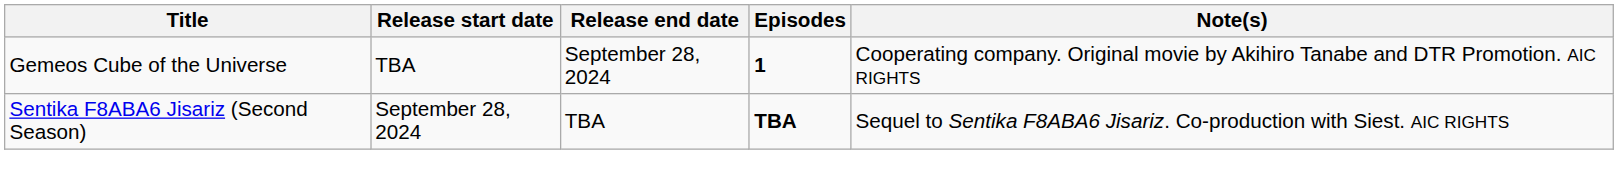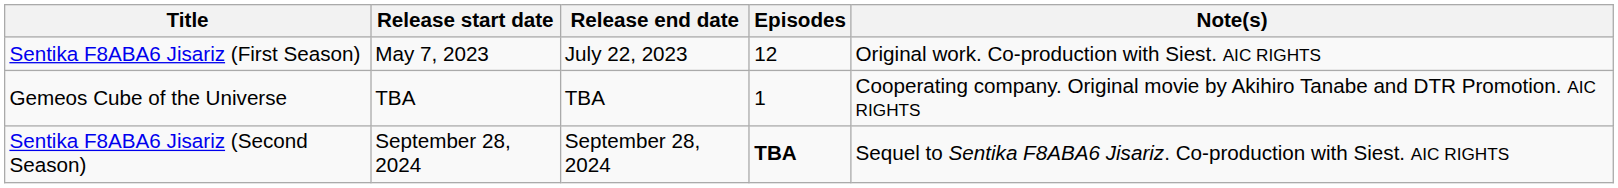+ row: Sentika F8ABA6 Jisariz (First Season) | May 7, 2023 | July 22, 2023 | 12 | Original work. Co-production with Siest. AIC RIGHTS
Gemeos Cube of the Universe | Release end date: September 28, 2024 -> TBA
Gemeos Cube of the Universe | Episodes: bold -> normal
Sentika F8ABA6 Jisariz (Second Season) | Release end date: TBA -> September 28, 2024
